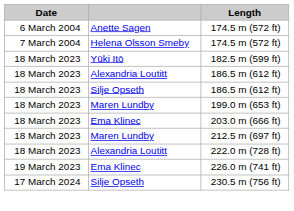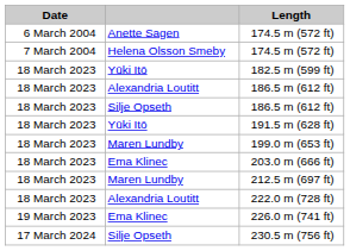+ row: 18 March 2023 | Yūki Itō | 191.5 m (628 ft)
